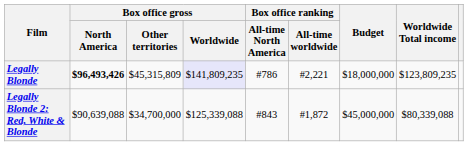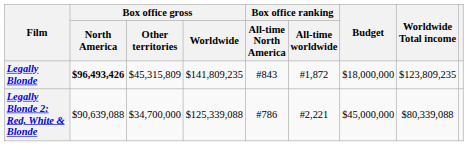Legally Blonde | Box office gross / Worldwide: lavender background -> no background
Legally Blonde | Box office ranking / All-time North America: #786 -> #843
Legally Blonde | Box office ranking / All-time worldwide: #2,221 -> #1,872
Legally Blonde 2: Red, White & Blonde | Box office ranking / All-time North America: #843 -> #786
Legally Blonde 2: Red, White & Blonde | Box office ranking / All-time worldwide: #1,872 -> #2,221
